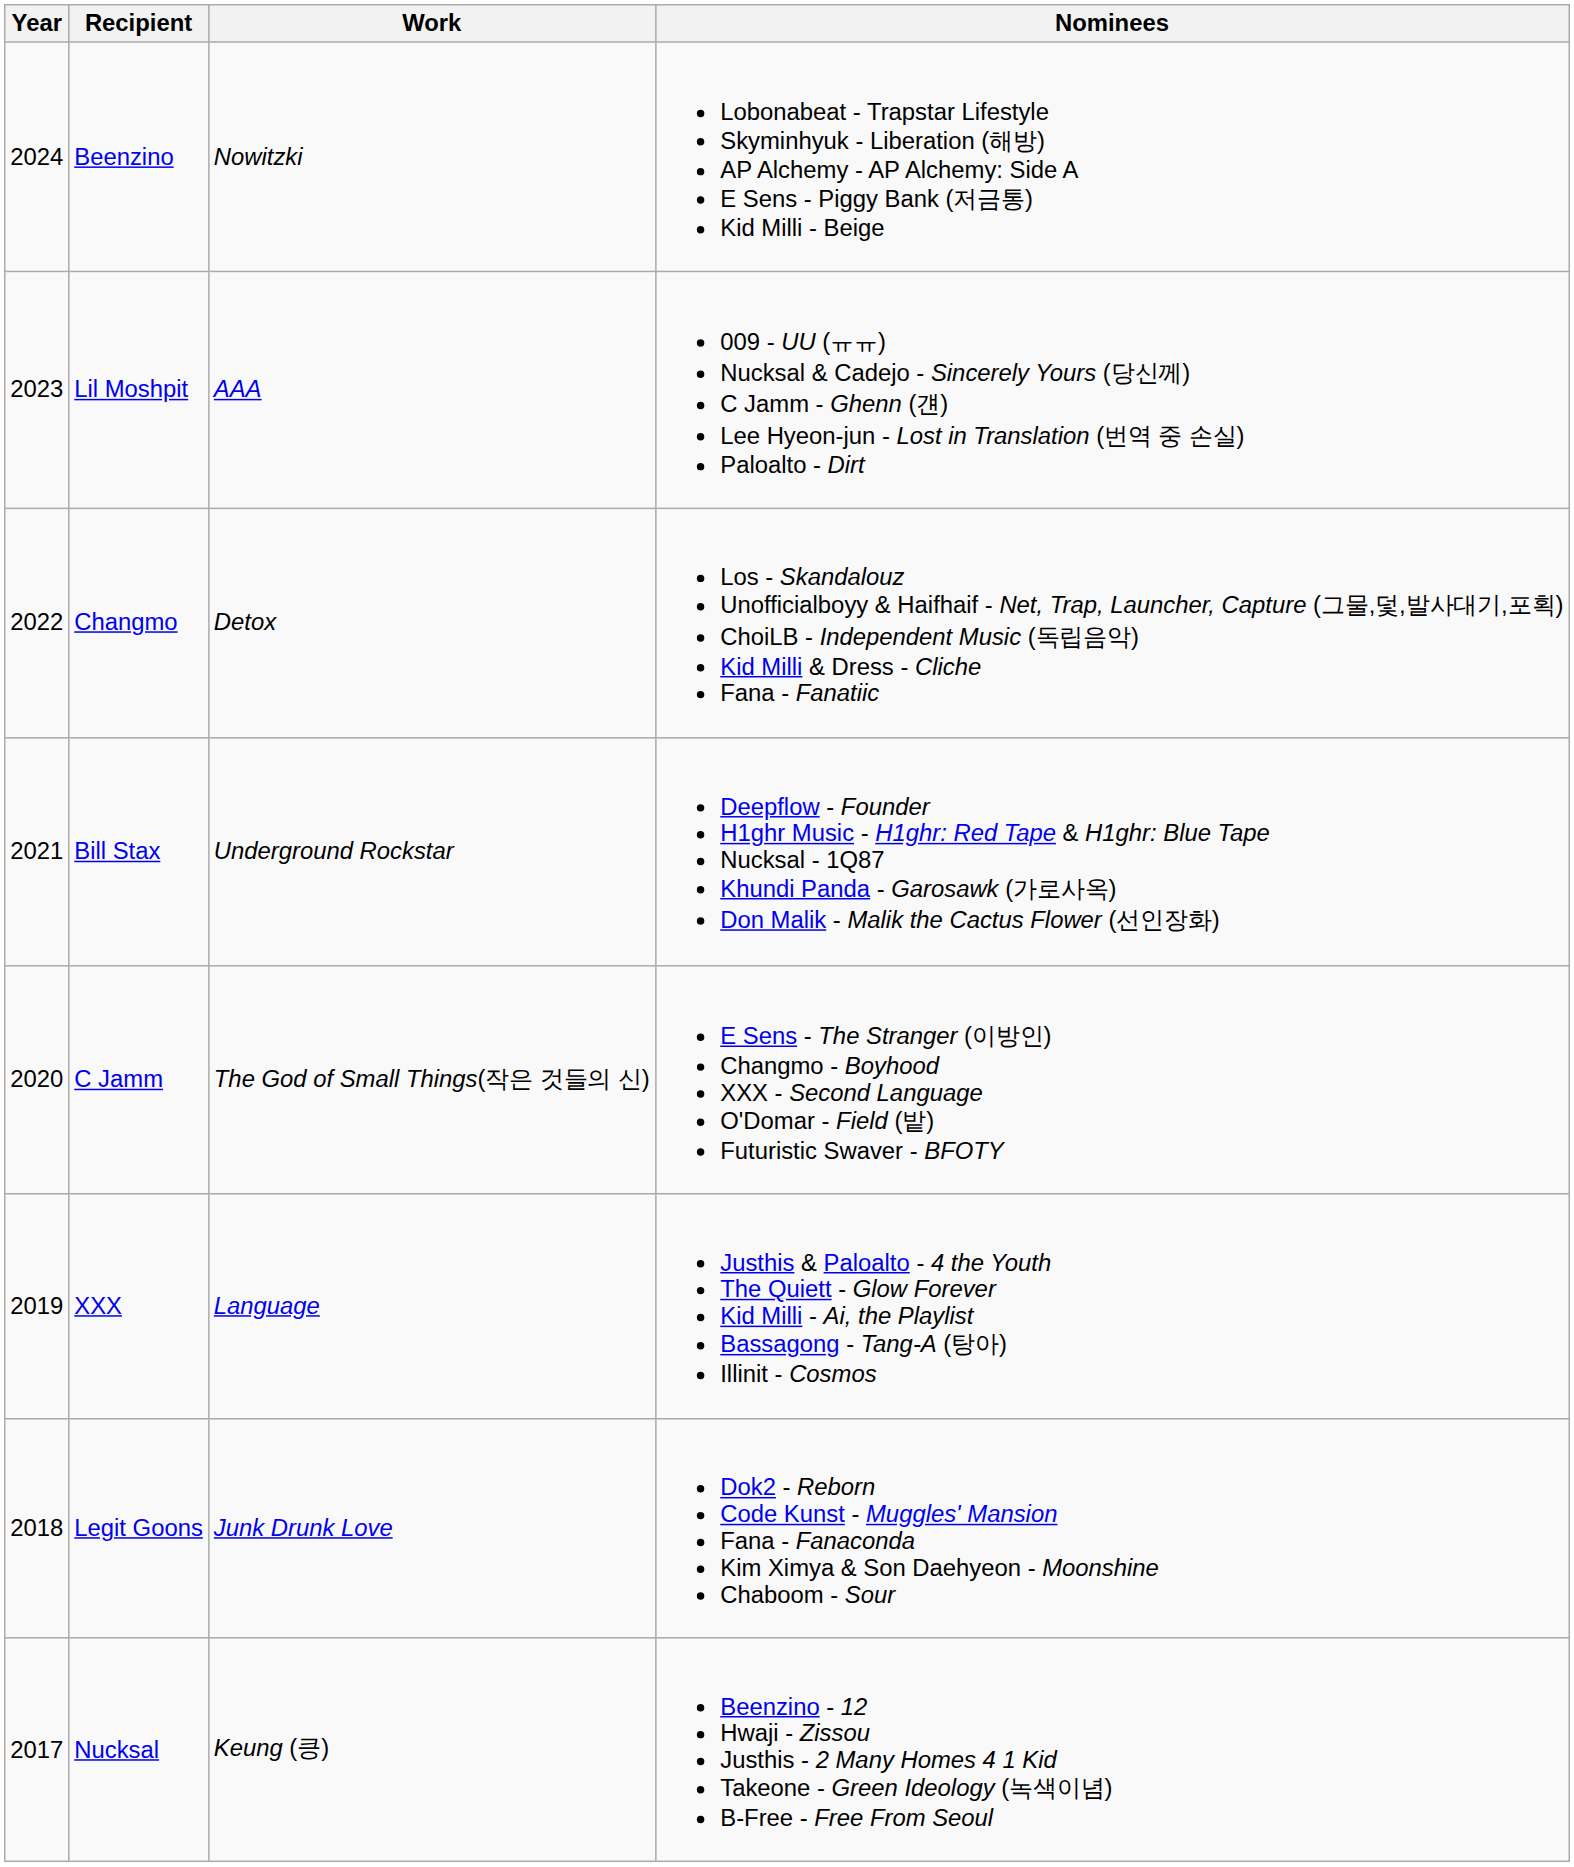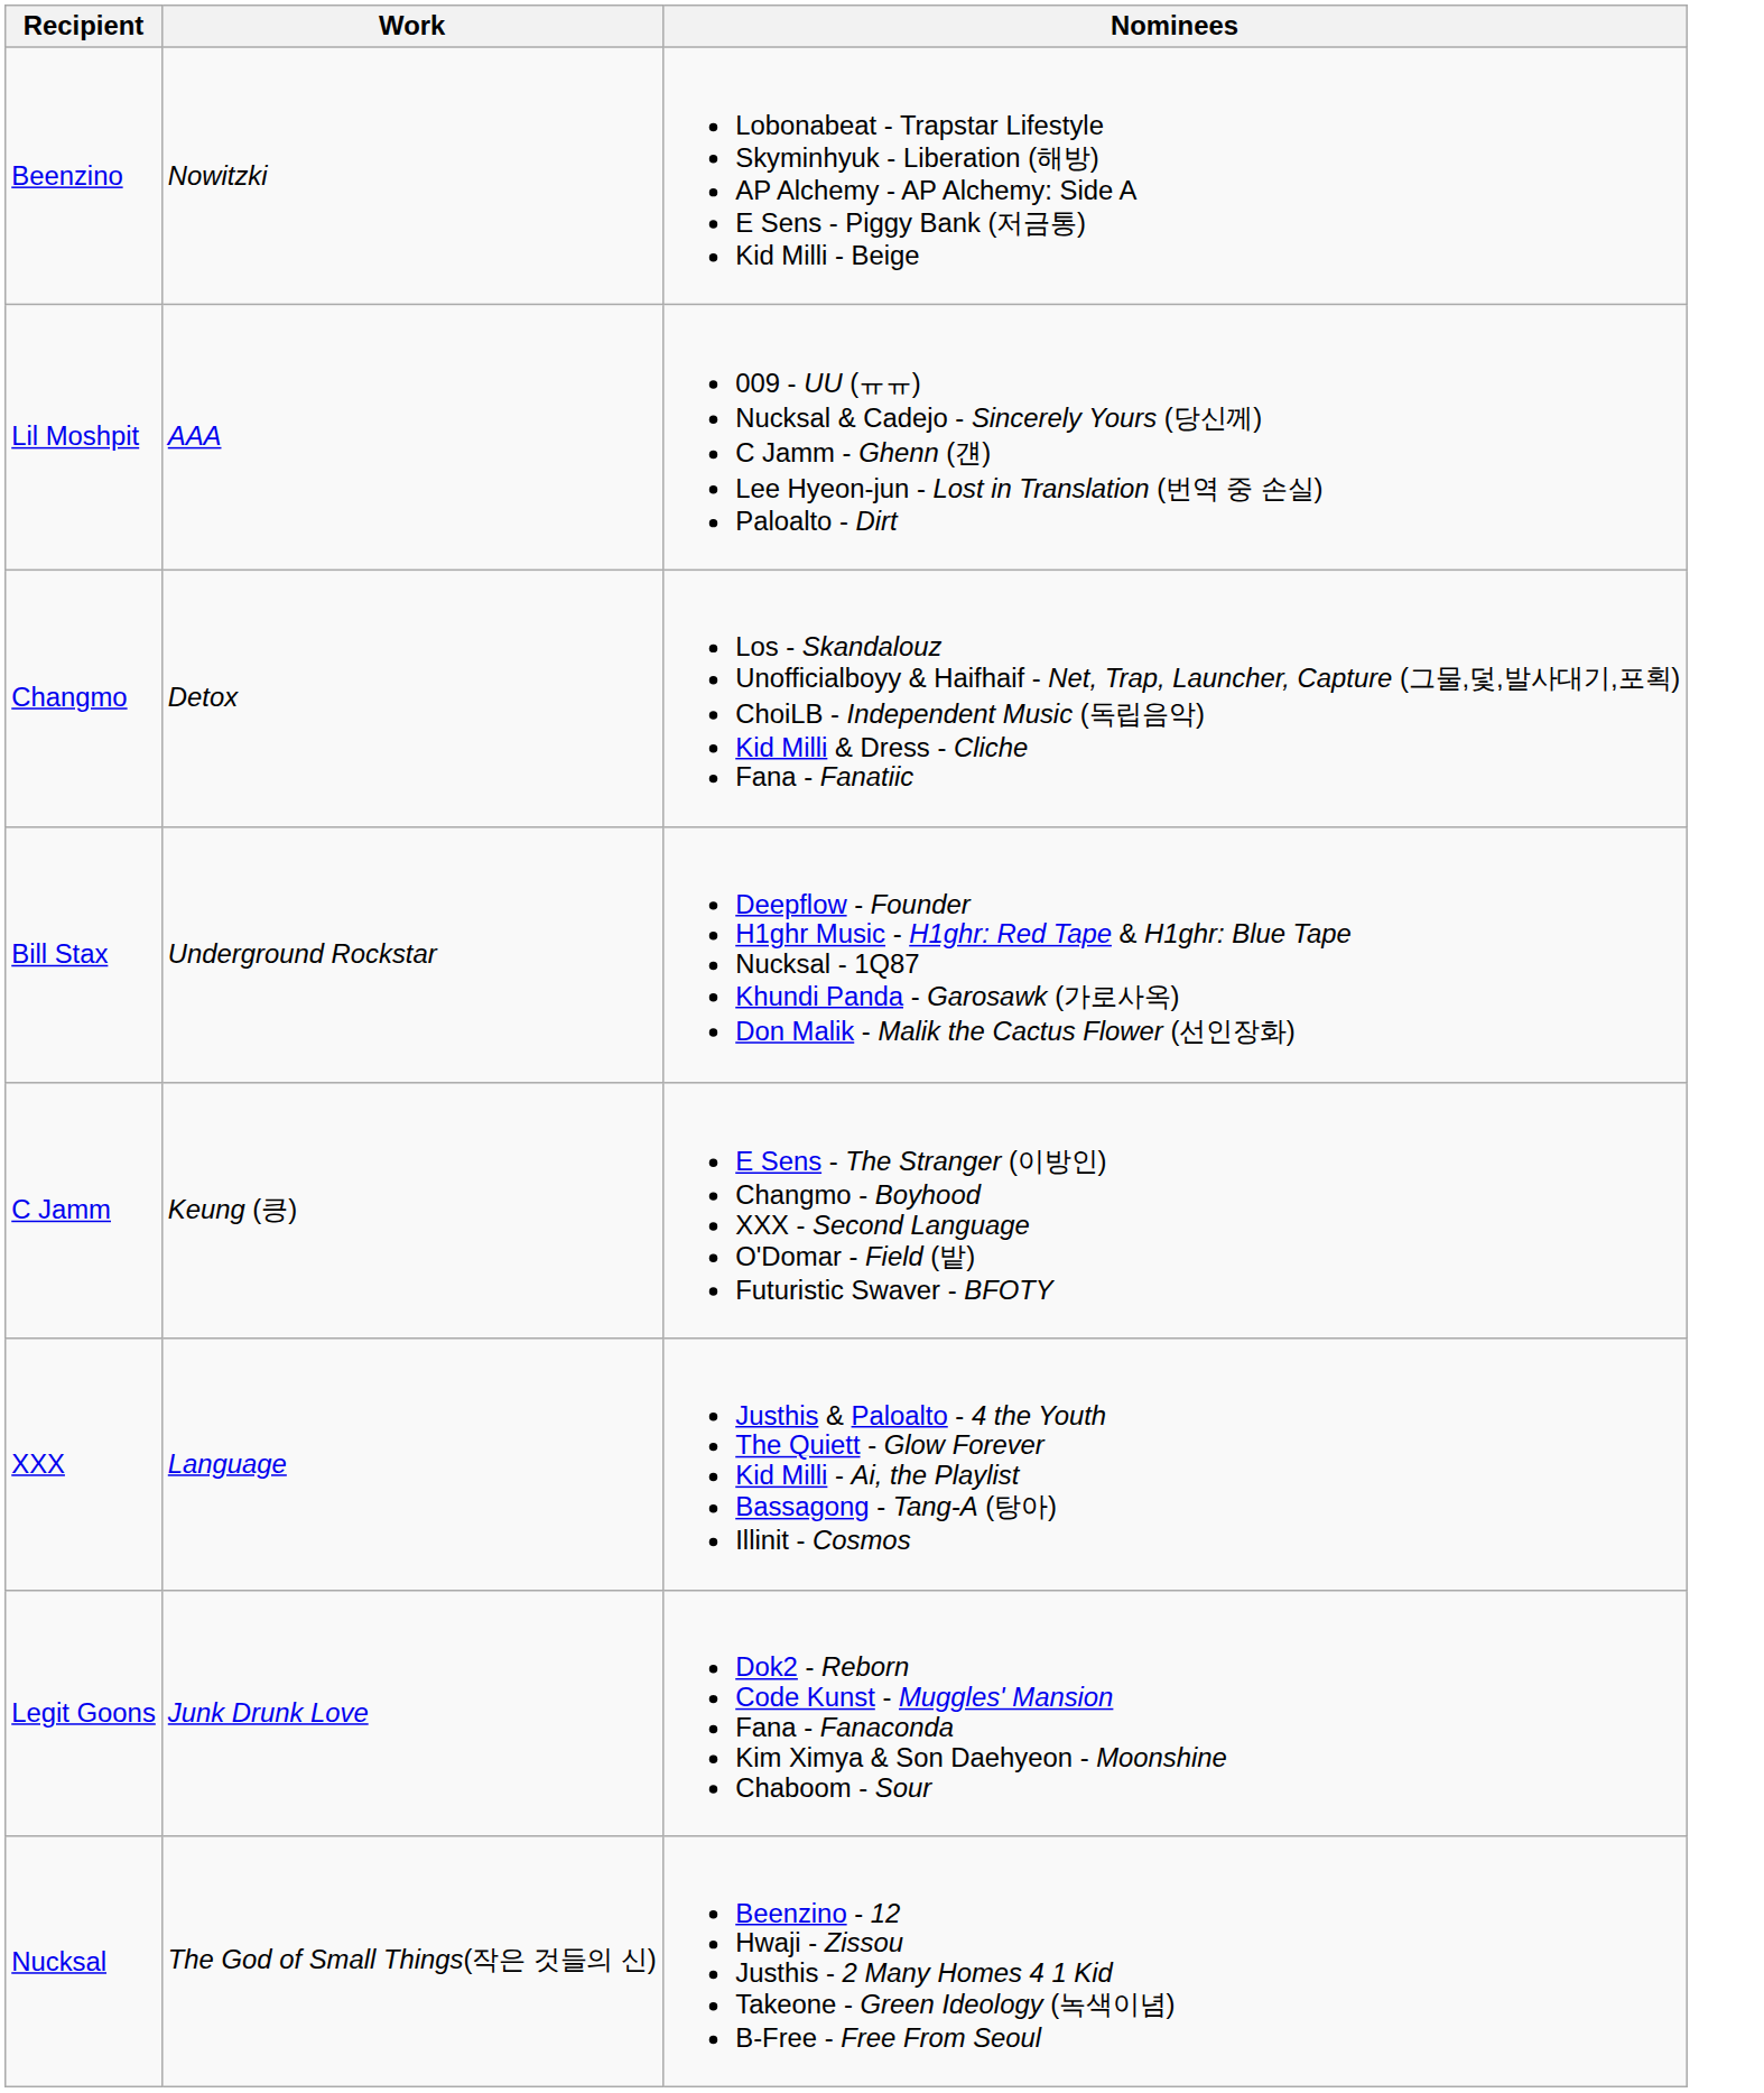- column: Year | 2024 | 2023 | 2022 | 2021 | 2020 | 2019 | 2018 | 2017
C Jamm | Work: The God of Small Things(작은 것들의 신) -> Keung (킁)
Nucksal | Work: Keung (킁) -> The God of Small Things(작은 것들의 신)
